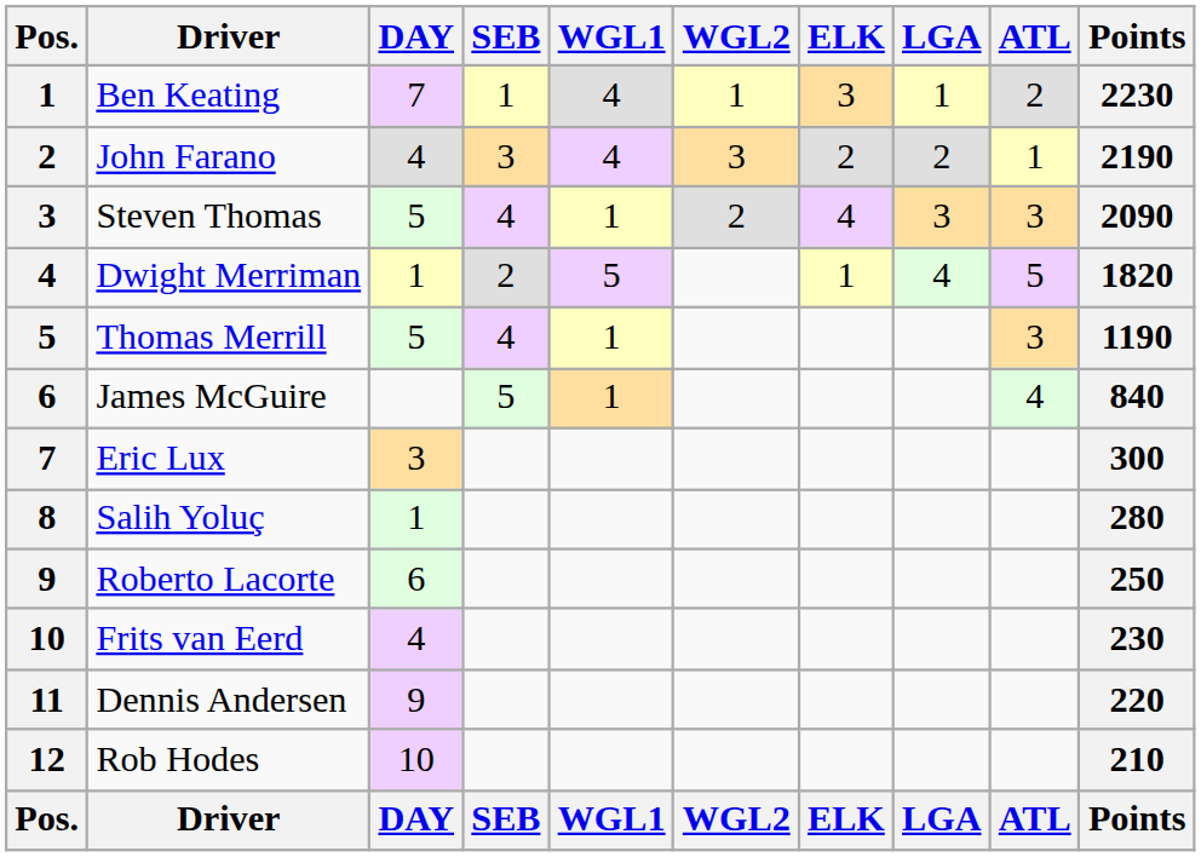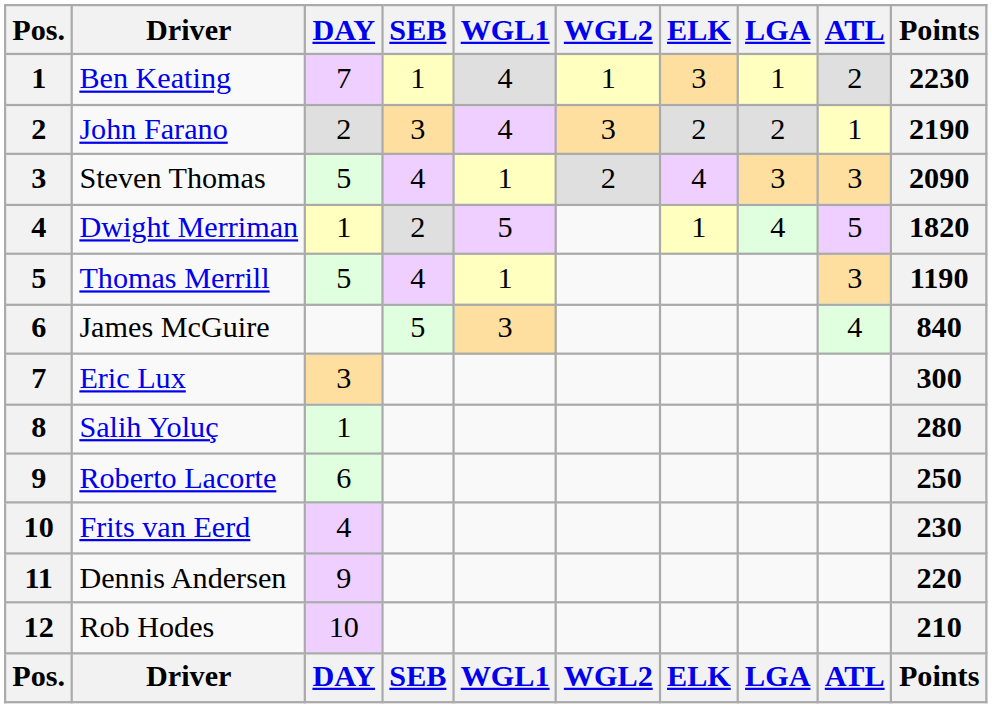John Farano | DAY: 4 -> 2
James McGuire | WGL1: 1 -> 3
